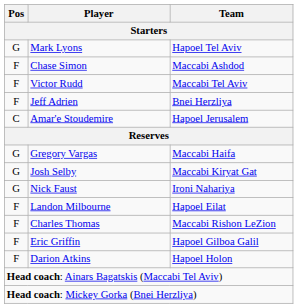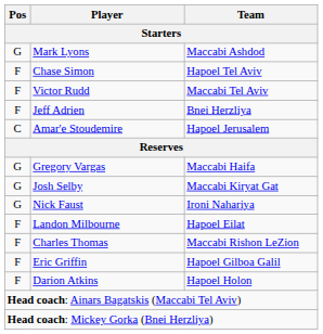Mark Lyons | Team: Hapoel Tel Aviv -> Maccabi Ashdod
Chase Simon | Team: Maccabi Ashdod -> Hapoel Tel Aviv
